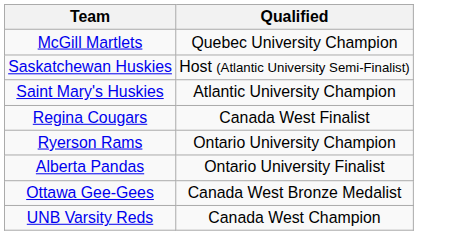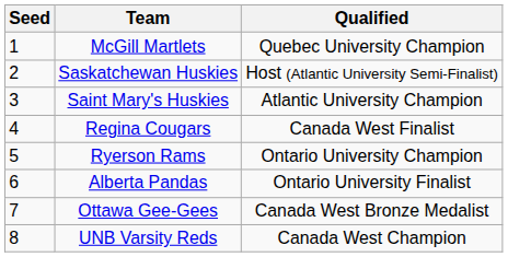+ column: Seed | 1 | 2 | 3 | 4 | 5 | 6 | 7 | 8
